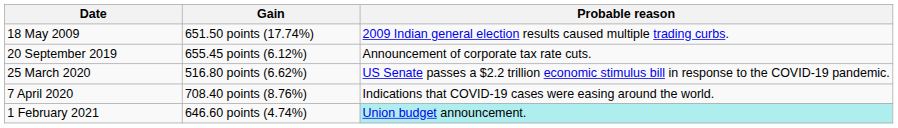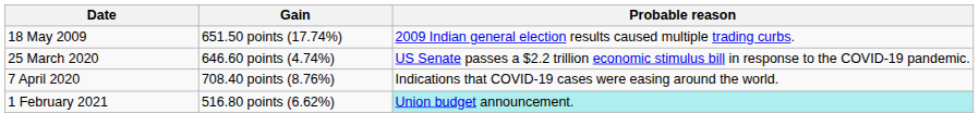- row: 20 September 2019 | 655.45 points (6.12%) | Announcement of corporate tax rate cuts.
25 March 2020 | Gain: 516.80 points (6.62%) -> 646.60 points (4.74%)
1 February 2021 | Gain: 646.60 points (4.74%) -> 516.80 points (6.62%)
